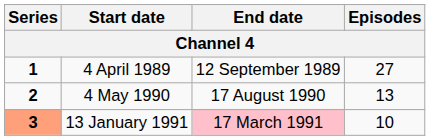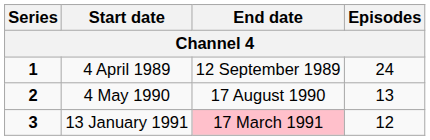4 April 1989 | Episodes: 27 -> 24
13 January 1991 | Series: lightsalmon background -> no background
13 January 1991 | Episodes: 10 -> 12
